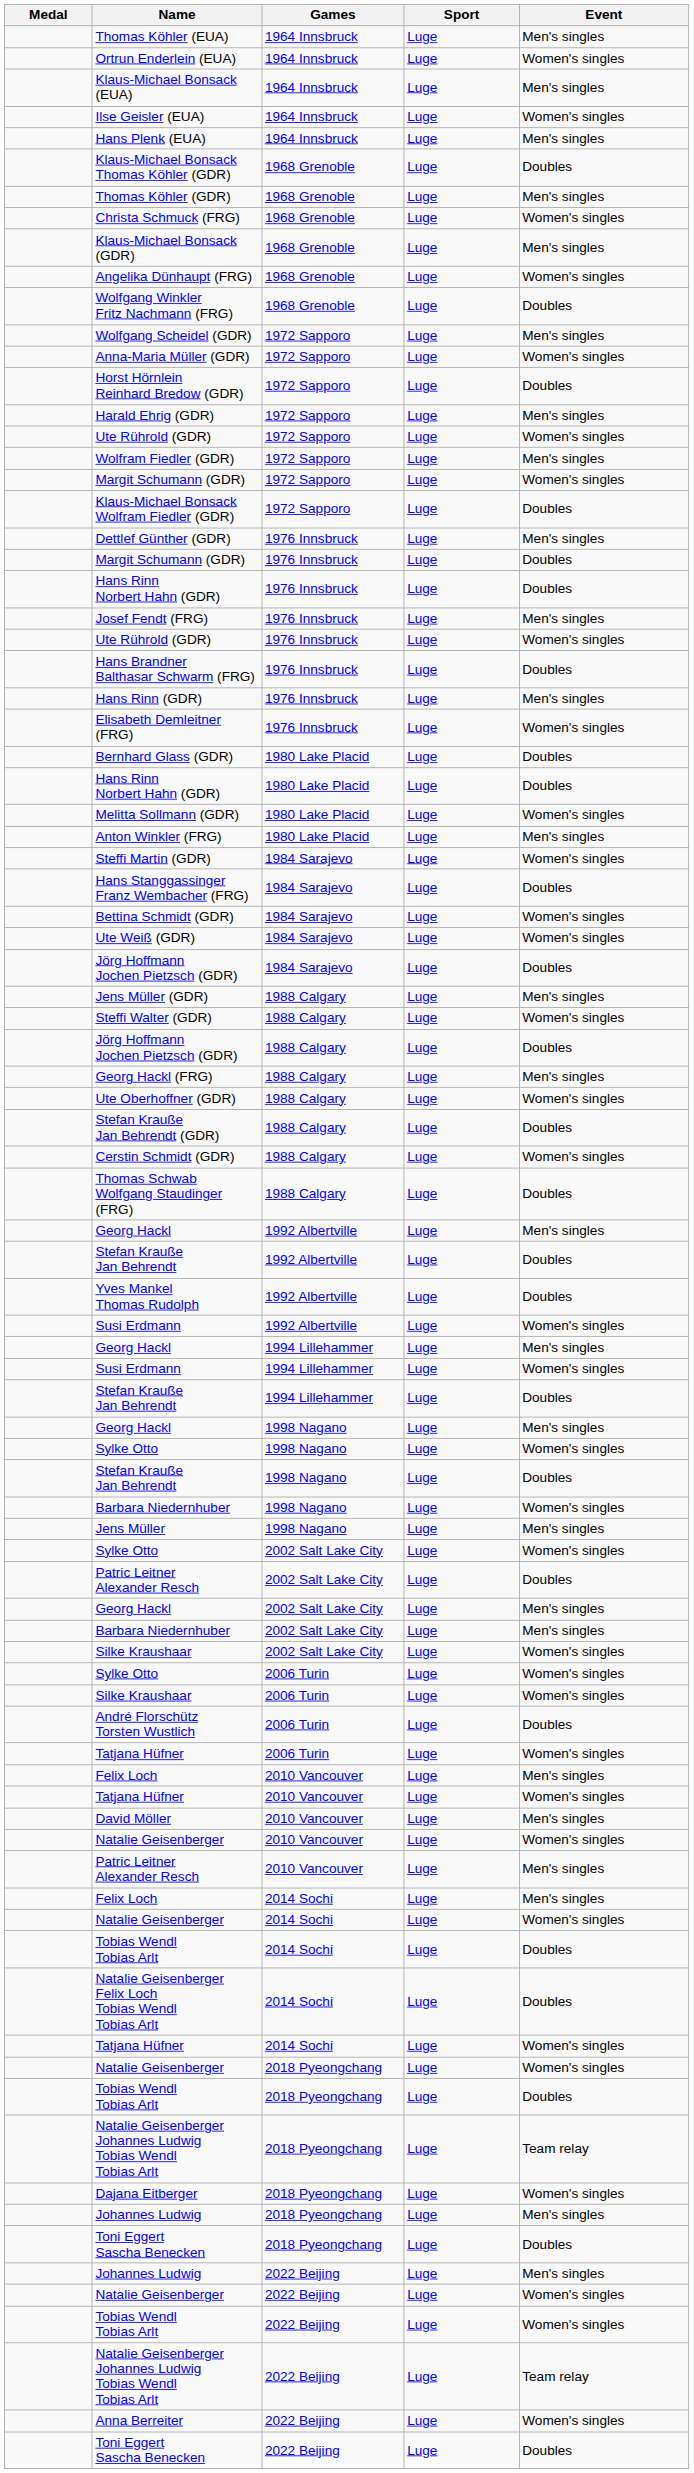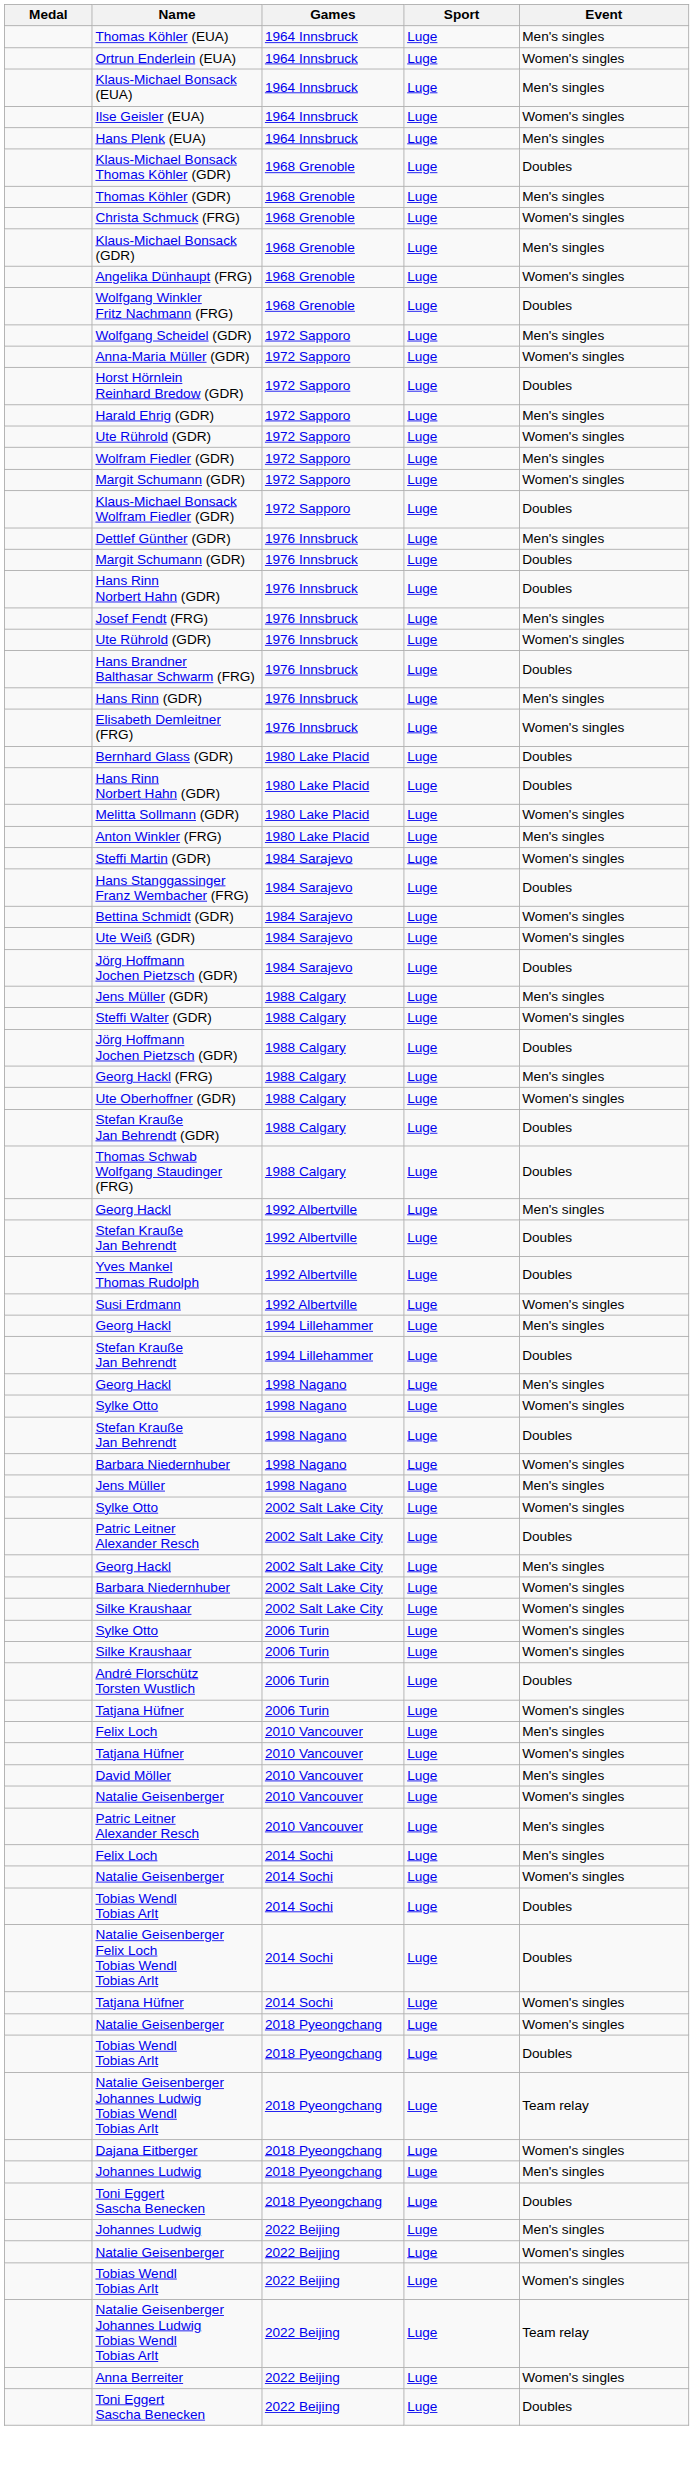- row: Cerstin Schmidt (GDR) | 1988 Calgary | Luge | Women's singles
- row: Susi Erdmann | 1994 Lillehammer | Luge | Women's singles
Barbara Niedernhuber / 2002 Salt Lake City | Event: Men's singles -> Women's singles
